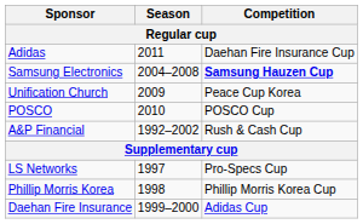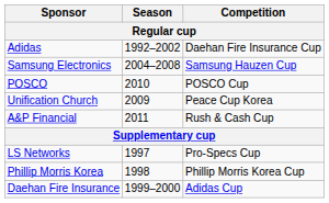Adidas | Season: 2011 -> 1992–2002
Samsung Electronics | Competition: bold -> normal
rows swapped: Unification Church <-> POSCO
A&P Financial | Season: 1992–2002 -> 2011
